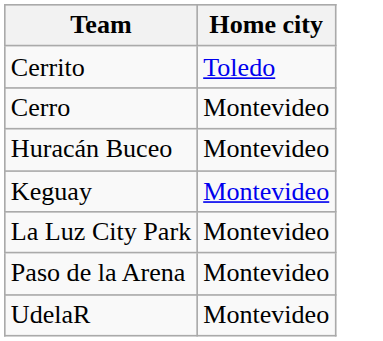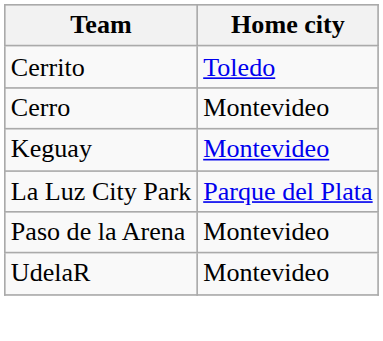- row: Huracán Buceo | Montevideo
La Luz City Park | Home city: Montevideo -> Parque del Plata
